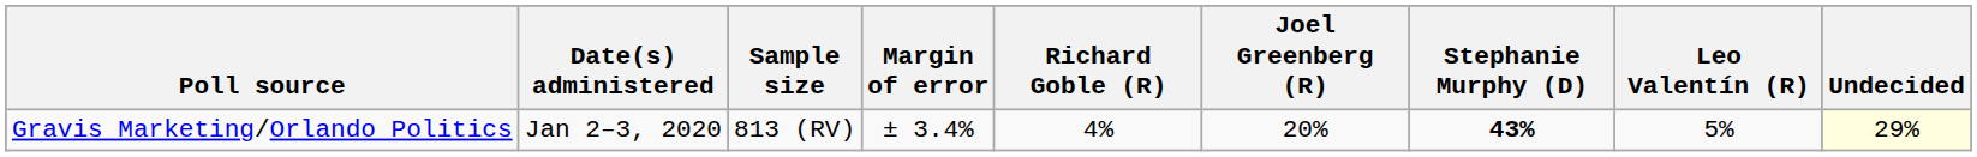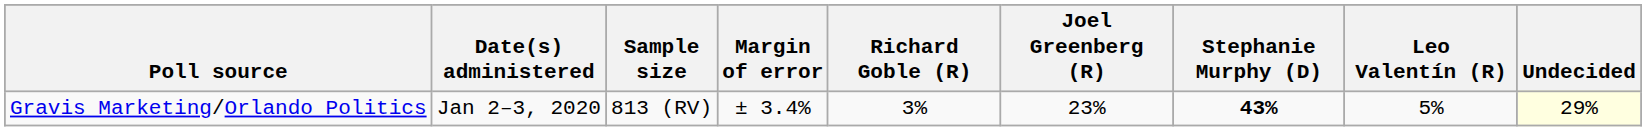Gravis Marketing/Orlando Politics | Richard Goble (R): 4% -> 3%
Gravis Marketing/Orlando Politics | Joel Greenberg (R): 20% -> 23%
